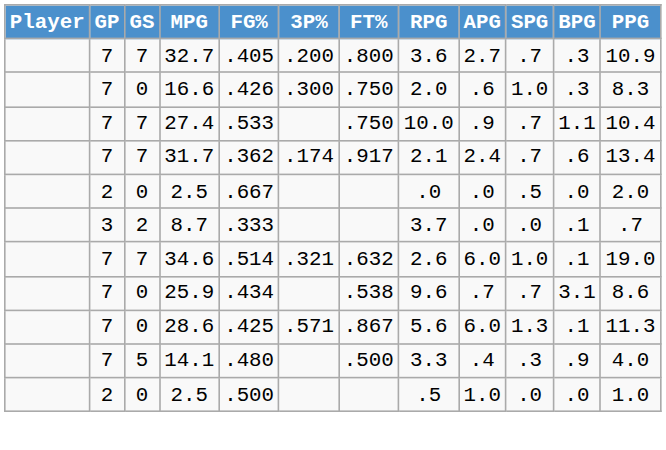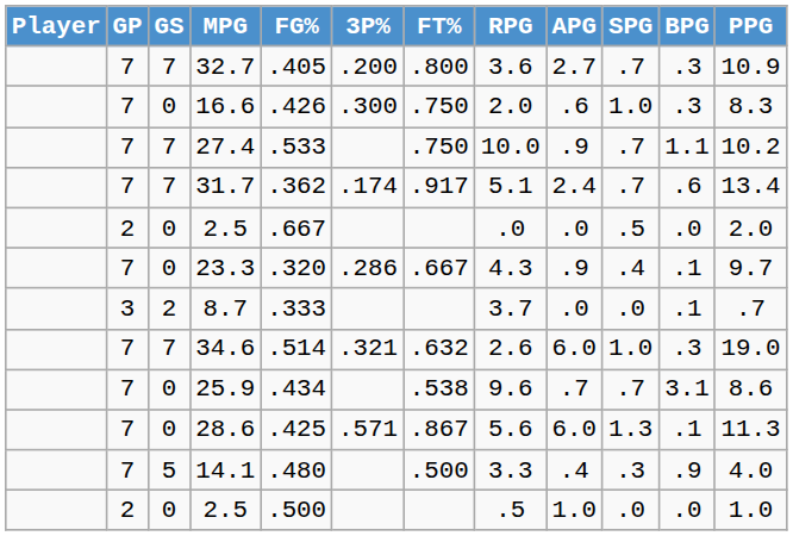27.4 | PPG: 10.4 -> 10.2
31.7 | RPG: 2.1 -> 5.1
+ row: 7 | 0 | 23.3 | .320 | .286 | .667 | 4.3 | .9 | .4 | .1 | 9.7
34.6 | BPG: .1 -> .3
